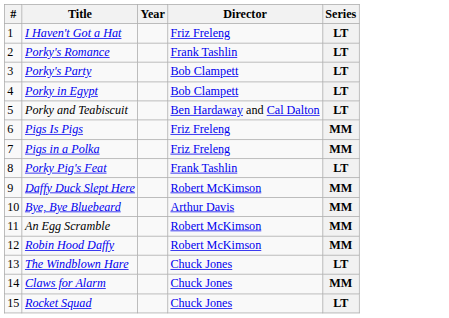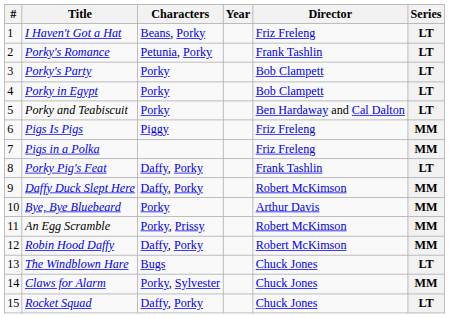+ column: Characters | Beans, Porky | Petunia, Porky | Porky | Porky | Porky | Piggy | Daffy, Porky | Daffy, Porky | Porky | Porky, Prissy | Daffy, Porky | Bugs | Porky, Sylvester | Daffy, Porky
